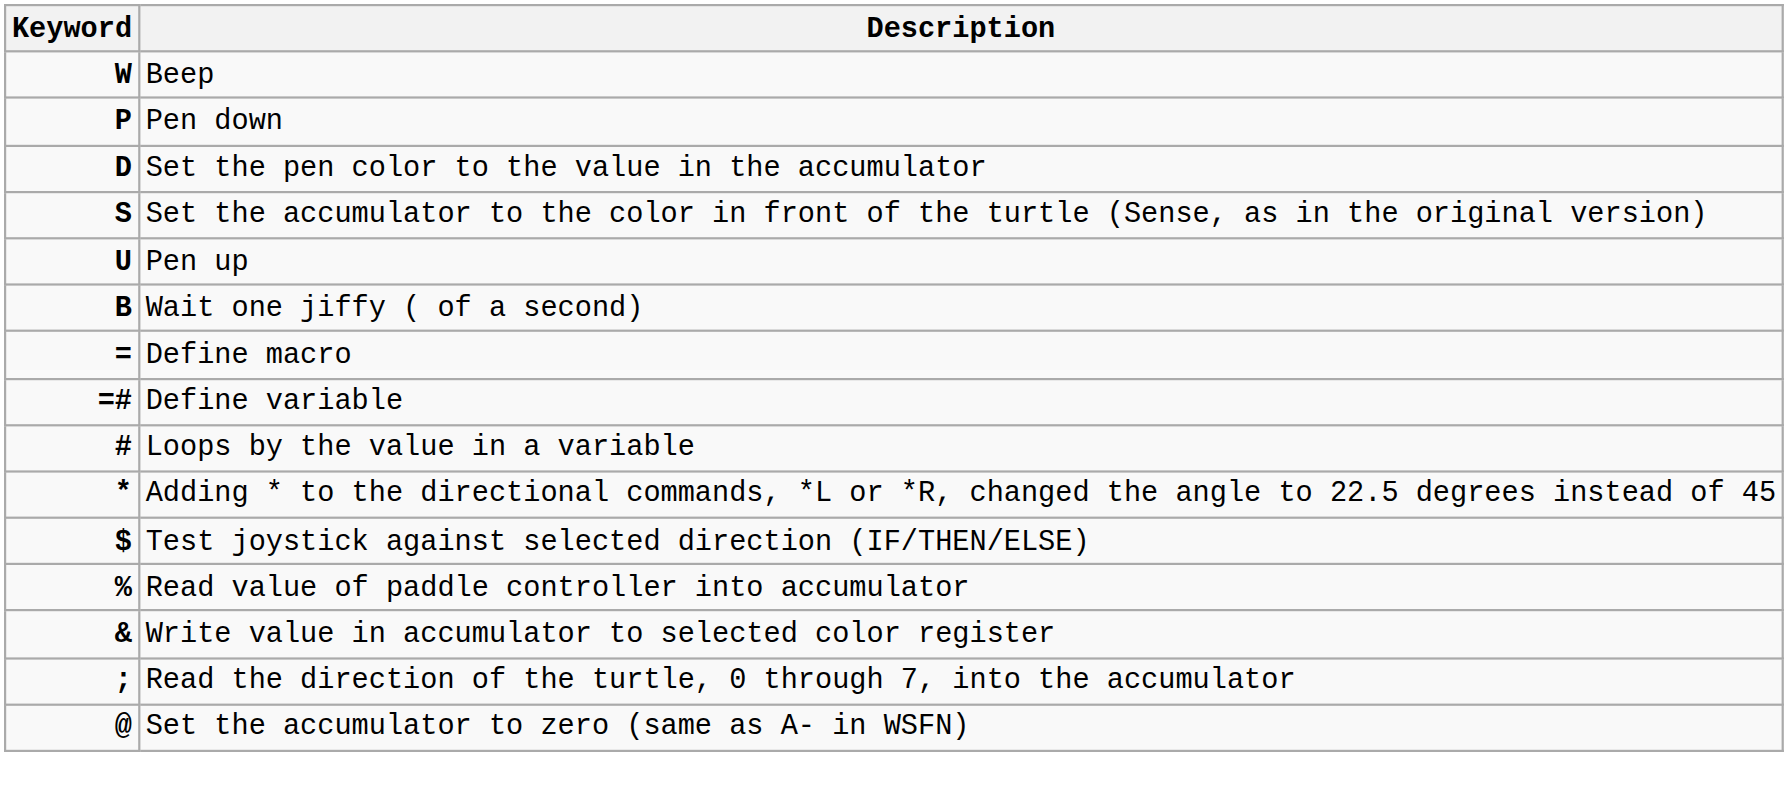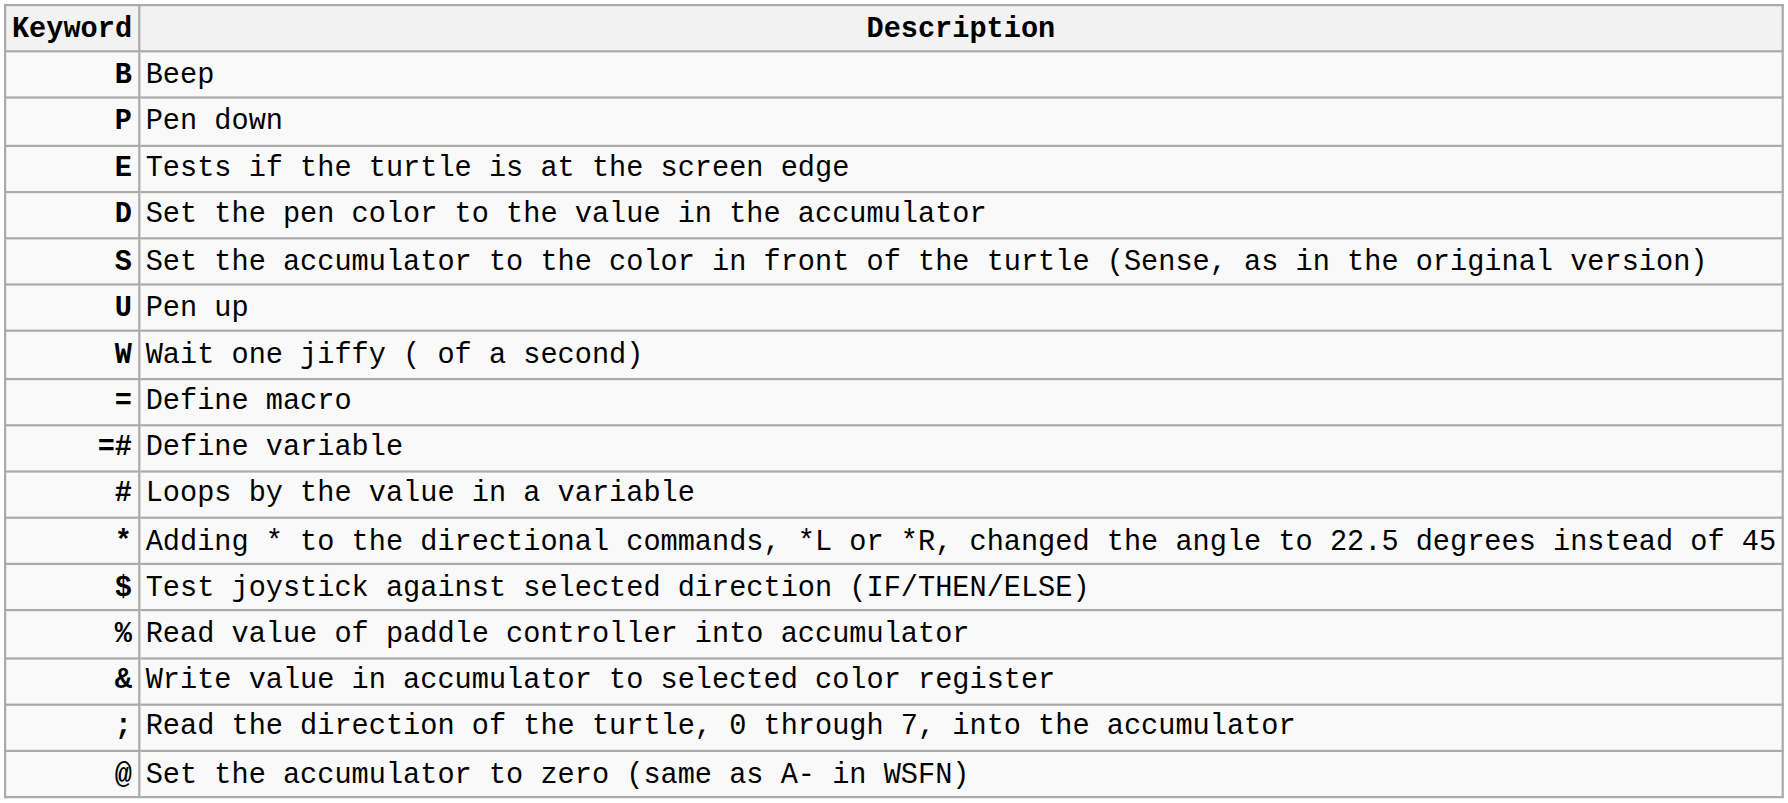Beep | Keyword: W -> B
+ row: E | Tests if the turtle is at the screen edge
Wait one jiffy ( of a second) | Keyword: B -> W
